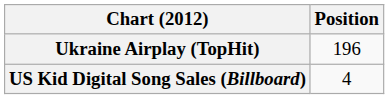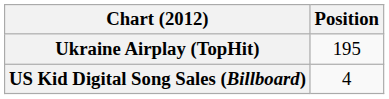Ukraine Airplay (TopHit) | Position: 196 -> 195
